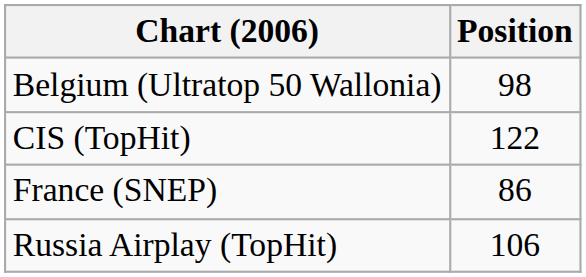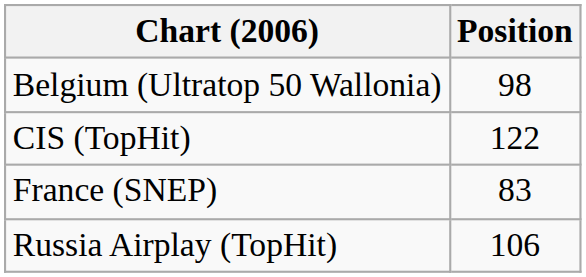France (SNEP) | Position: 86 -> 83
